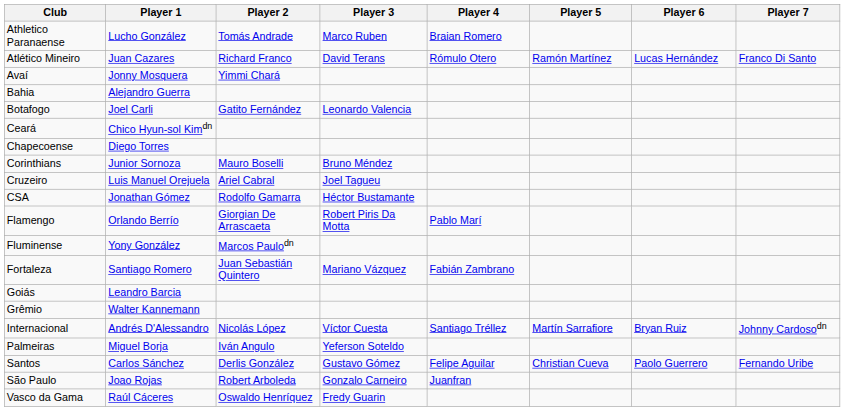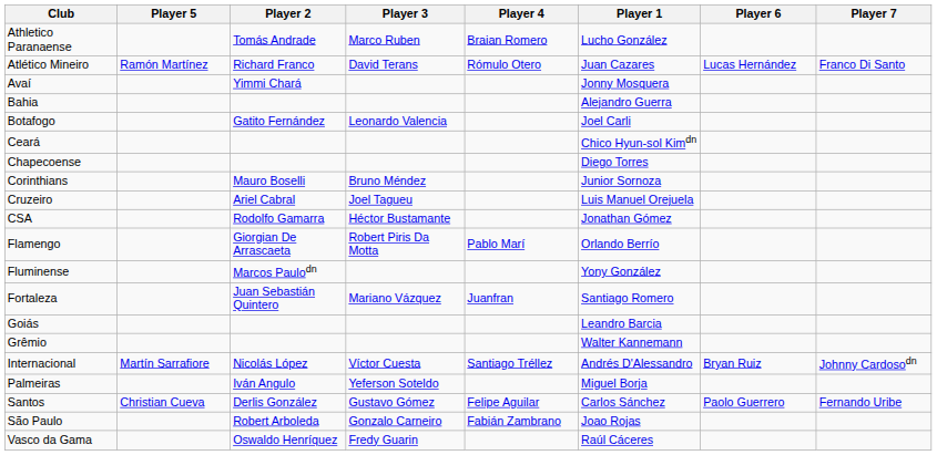columns swapped: Player 1 <-> Player 5
Fortaleza | Player 4: Fabián Zambrano -> Juanfran
São Paulo | Player 4: Juanfran -> Fabián Zambrano
